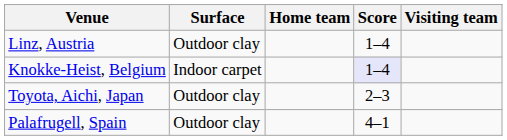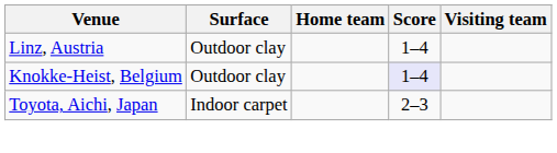Knokke-Heist, Belgium | Surface: Indoor carpet -> Outdoor clay
Toyota, Aichi, Japan | Surface: Outdoor clay -> Indoor carpet
- row: Palafrugell, Spain | Outdoor clay | 4–1
